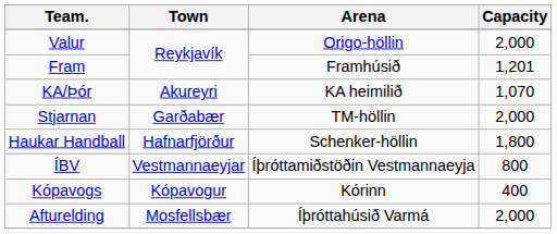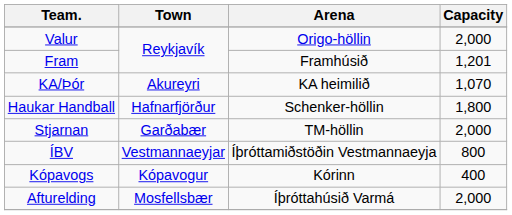rows swapped: Stjarnan <-> Haukar Handball
